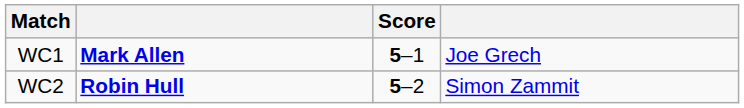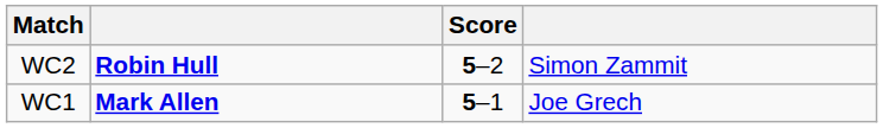rows swapped: WC1 <-> WC2
